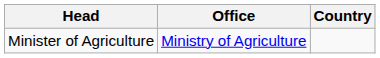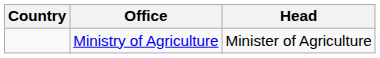columns swapped: Country <-> Head
